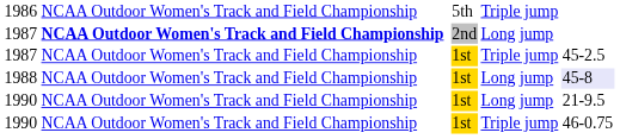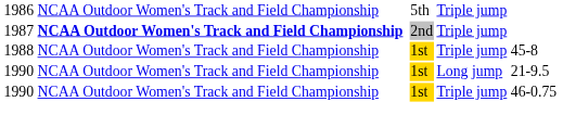1987 / 2nd | column 5: Long jump -> Triple jump
- row: 1987 | NCAA Outdoor Women's Track and Field Championship | 1st | Triple jump | 45-2.5
1988 | column 5: Long jump -> Triple jump
1988 | column 6: lavender background -> no background
